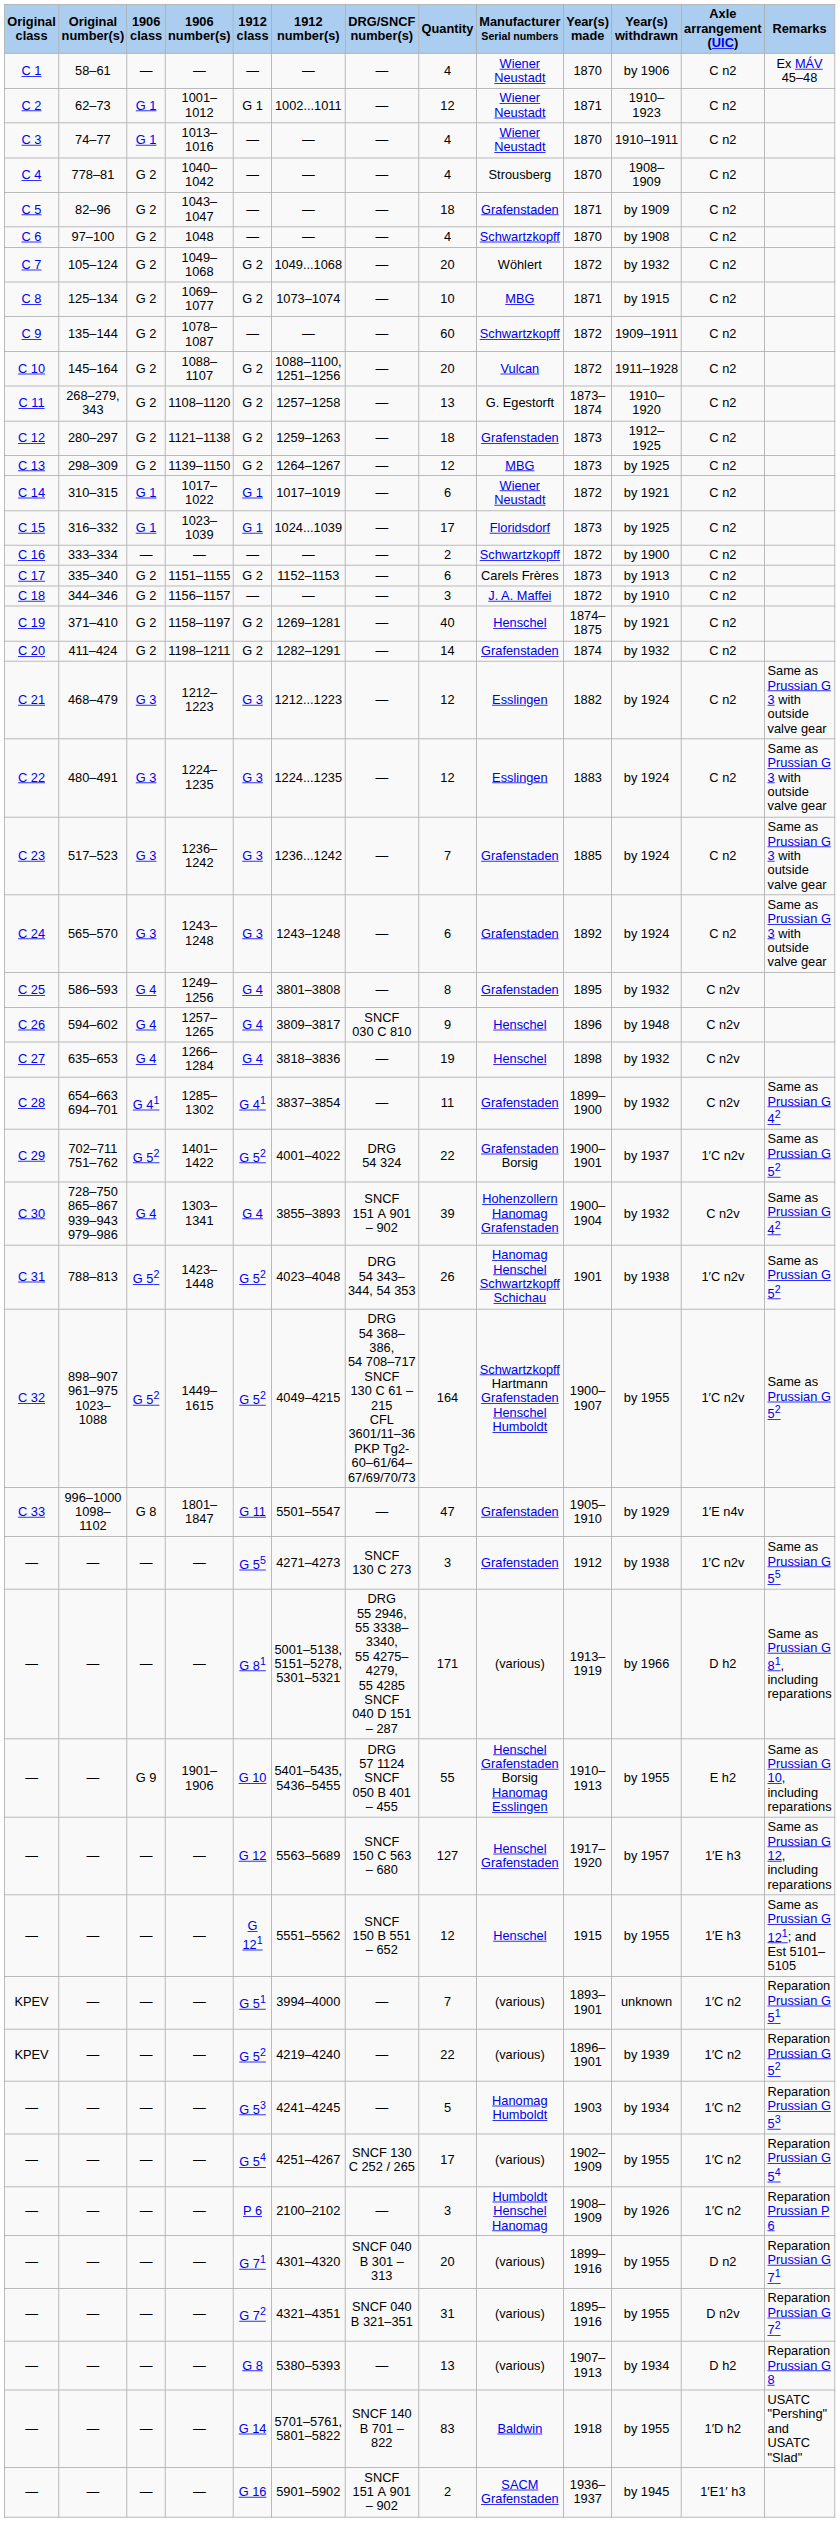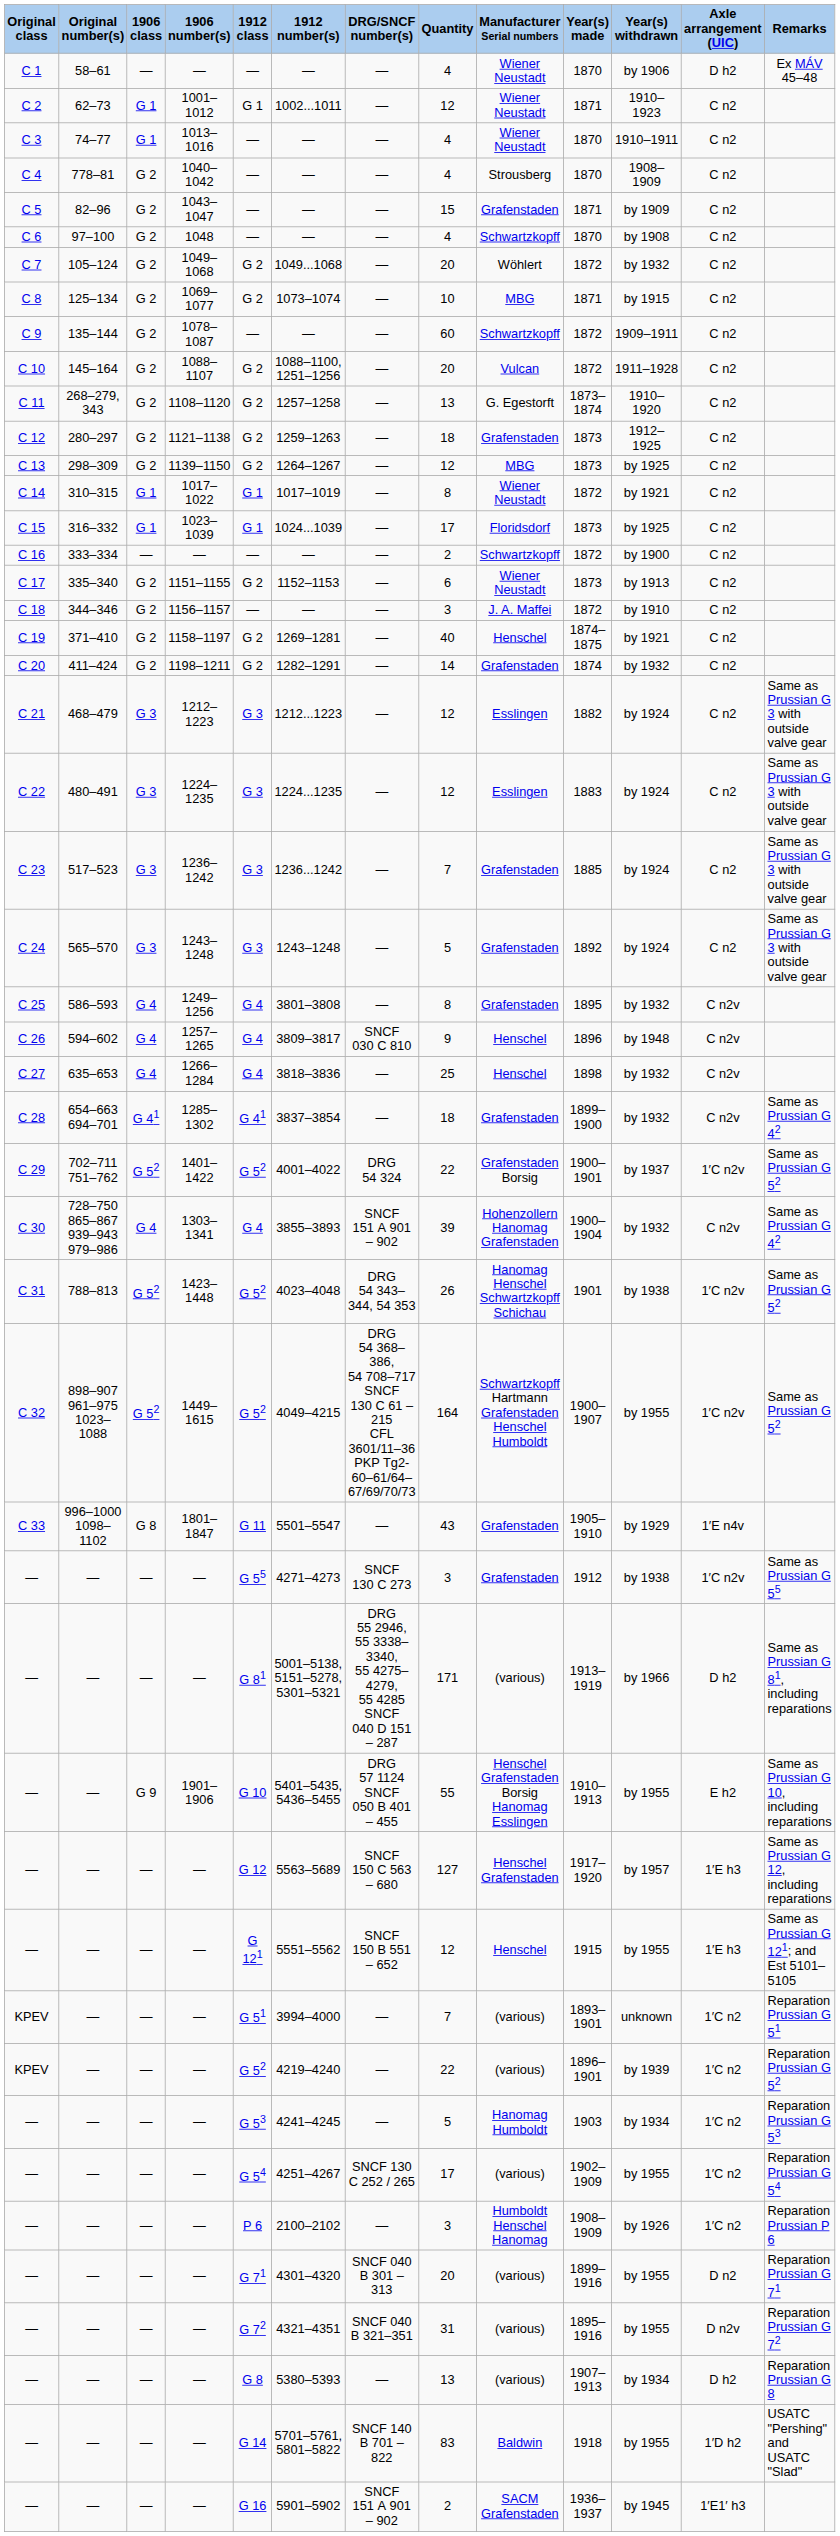C 1 | Axle arrangement (UIC): C n2 -> D h2
C 5 | Quantity: 18 -> 15
C 14 | Quantity: 6 -> 8
C 17 | Manufacturer Serial numbers: Carels Frères -> Wiener Neustadt
C 24 | Quantity: 6 -> 5
C 27 | Quantity: 19 -> 25
C 28 | Quantity: 11 -> 18
C 33 | Quantity: 47 -> 43
